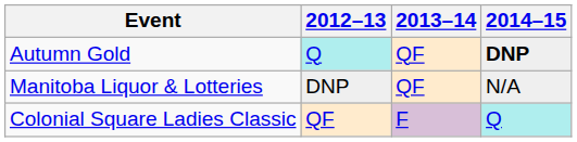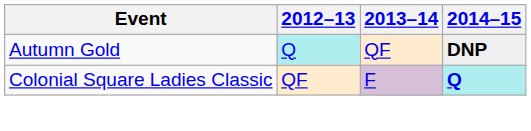- row: Manitoba Liquor & Lotteries | DNP | QF | N/A
Colonial Square Ladies Classic | 2014–15: normal -> bold
